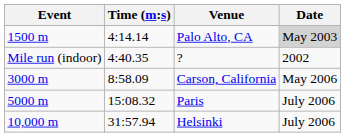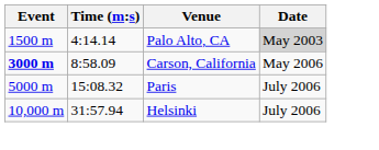- row: Mile run (indoor) | 4:40.35 | ? | 2002
Carson, California | Event: normal -> bold
